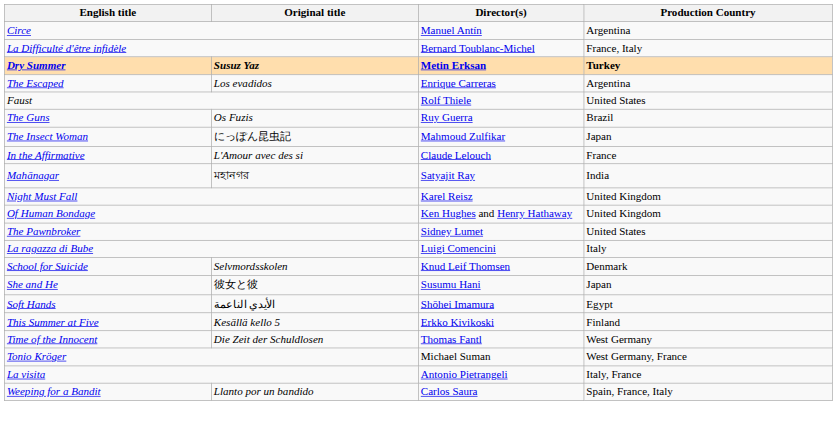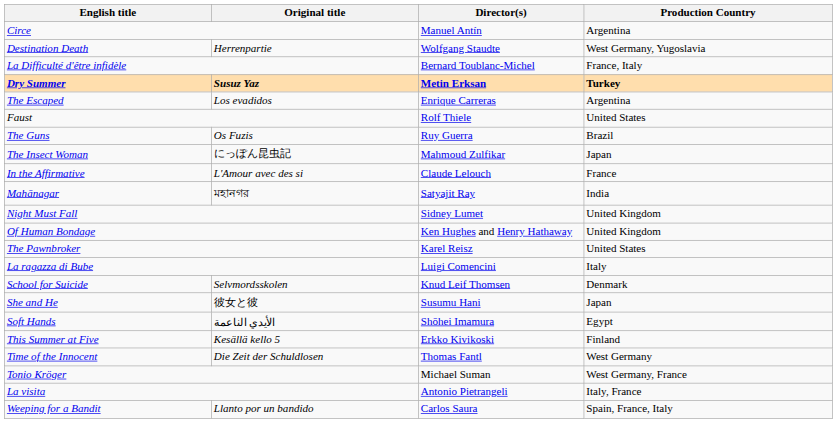+ row: Destination Death | Herrenpartie | Wolfgang Staudte | West Germany, Yugoslavia
Night Must Fall | Director(s): Karel Reisz -> Sidney Lumet
The Pawnbroker | Director(s): Sidney Lumet -> Karel Reisz
